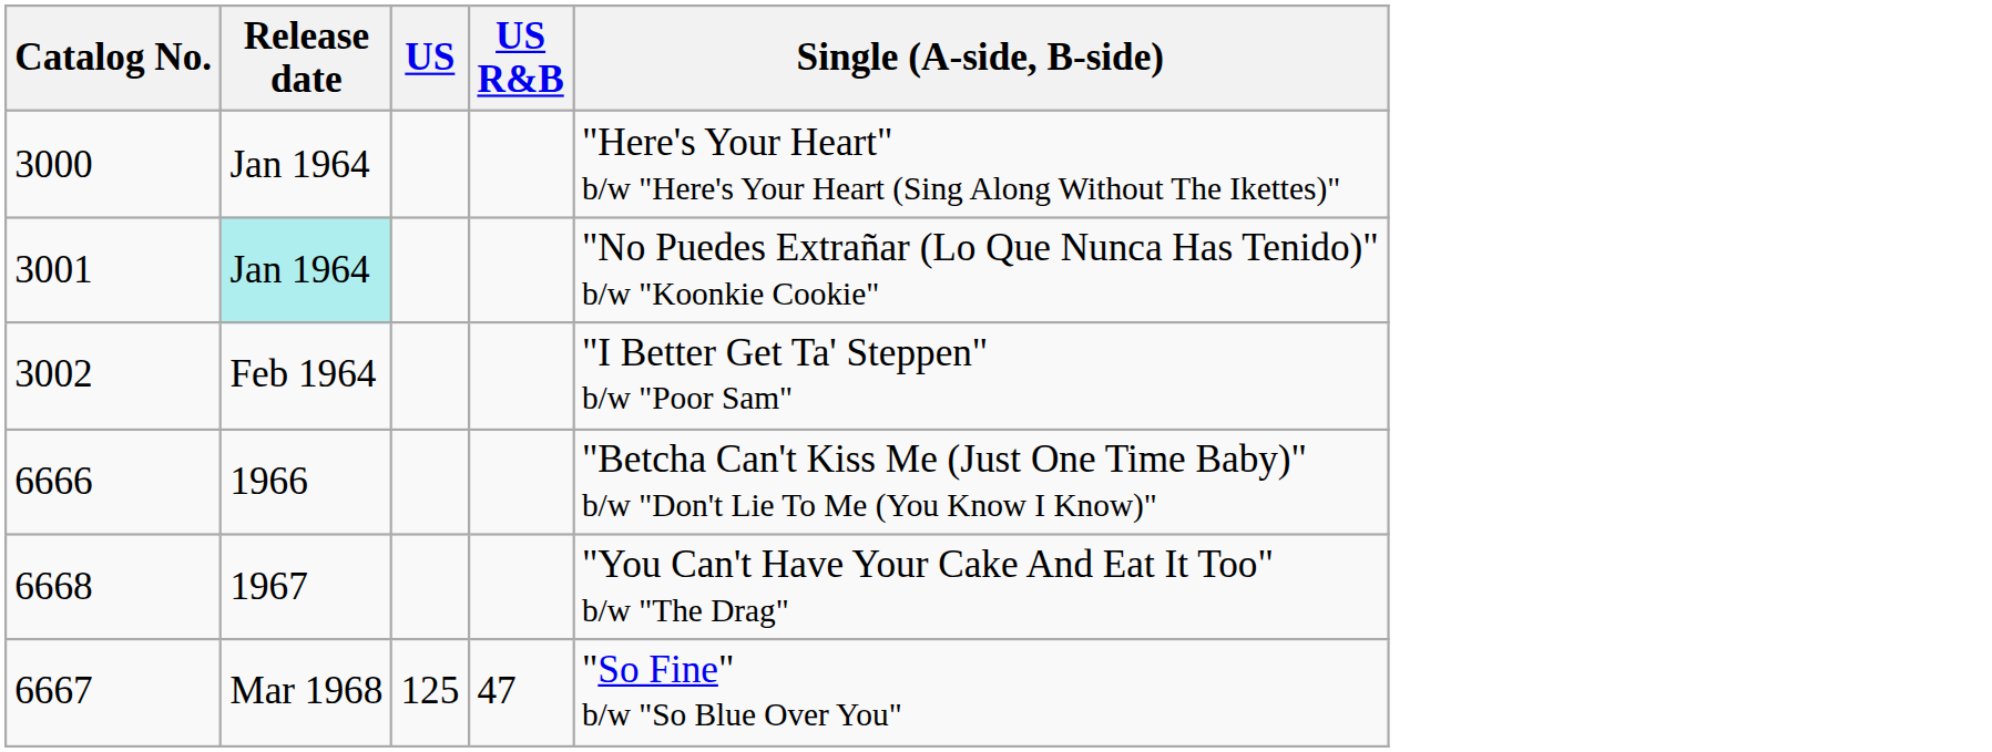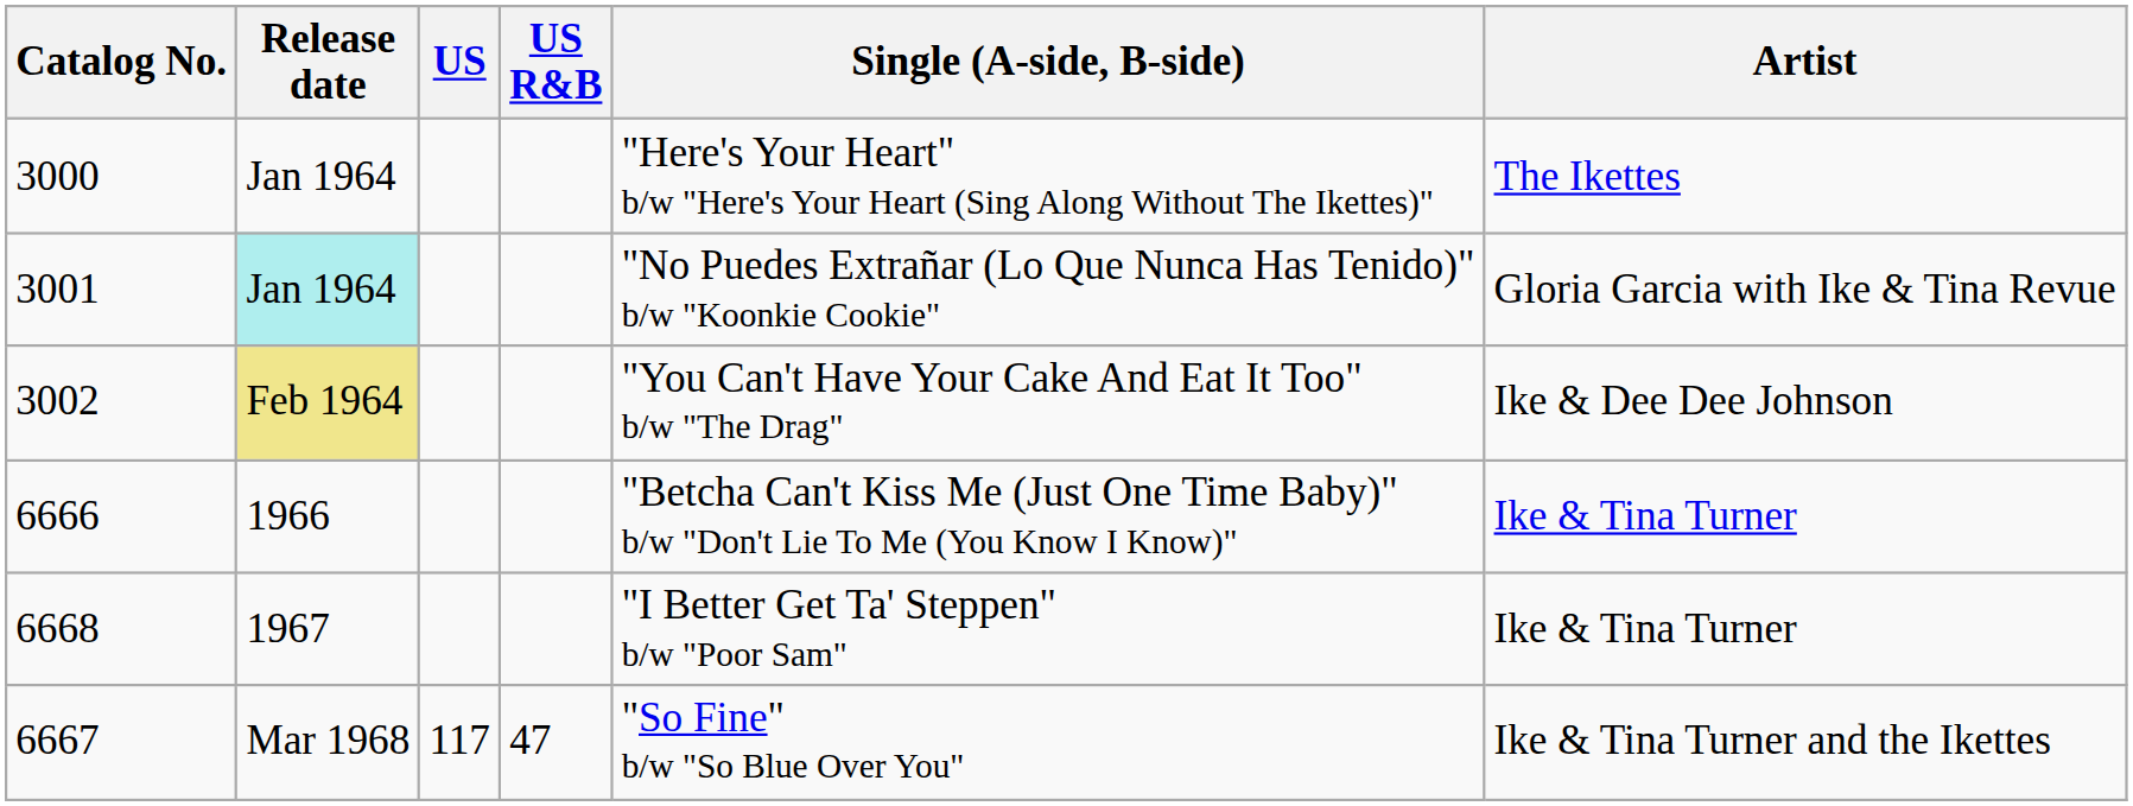+ column: Artist | The Ikettes | Gloria Garcia with Ike & Tina Revue | Ike & Dee Dee Johnson | Ike & Tina Turner | Ike & Tina Turner | Ike & Tina Turner and the Ikettes
3002 | Release date: no background -> khaki background
3002 | Single (A-side, B-side): "I Better Get Ta' Steppen" b/w "Poor Sam" -> "You Can't Have Your Cake And Eat It Too" b/w "The Drag"
6668 | Single (A-side, B-side): "You Can't Have Your Cake And Eat It Too" b/w "The Drag" -> "I Better Get Ta' Steppen" b/w "Poor Sam"
6667 | US: 125 -> 117
